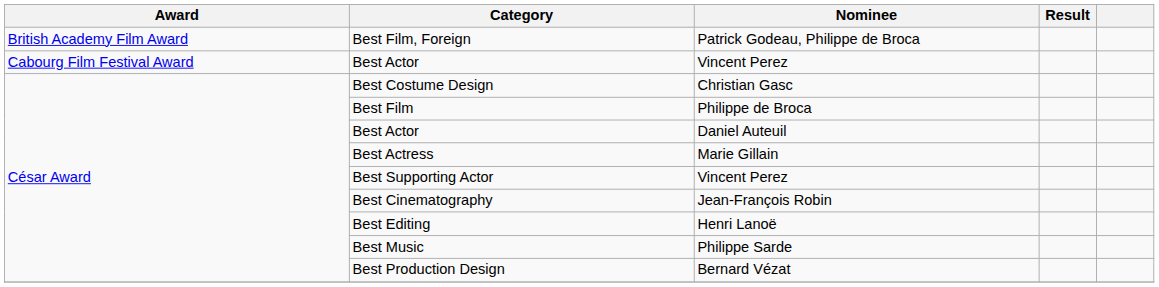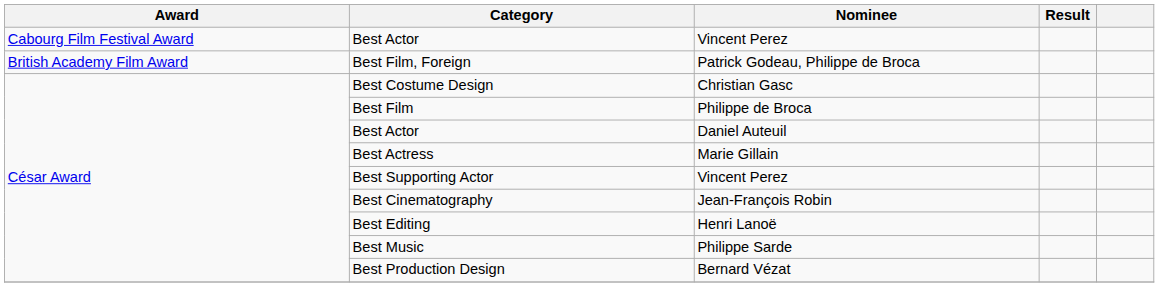rows swapped: Best Film, Foreign <-> Best Actor / Vincent Perez
